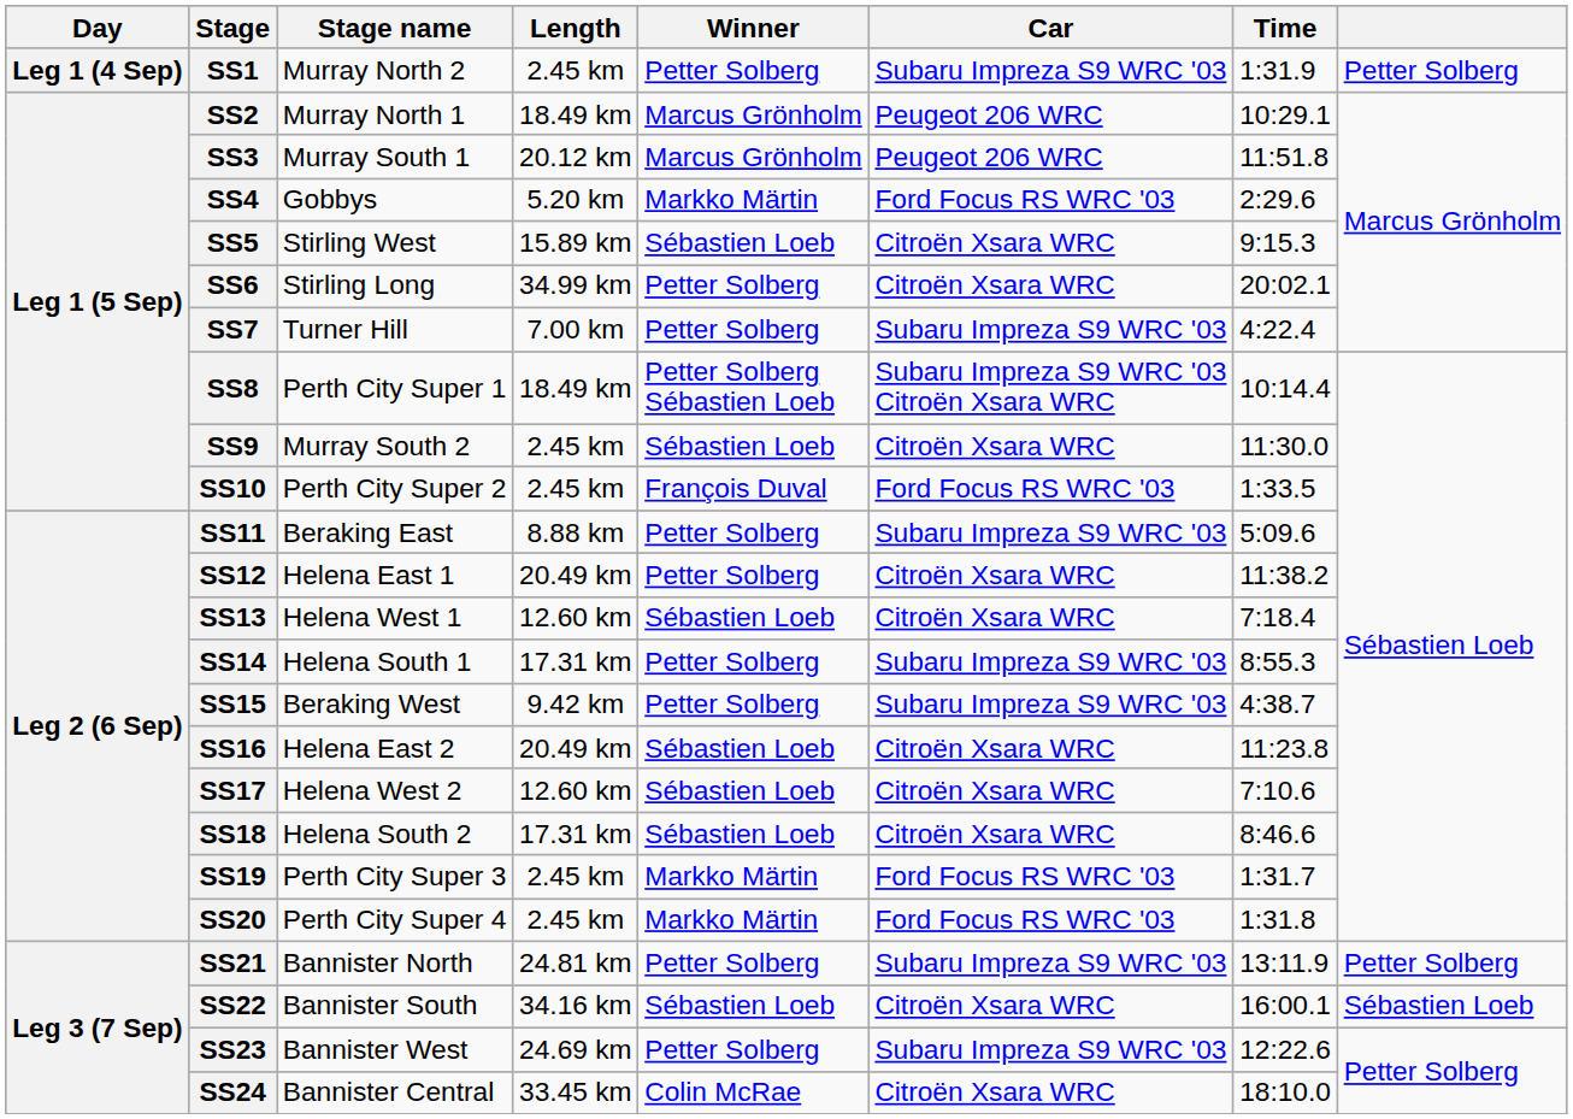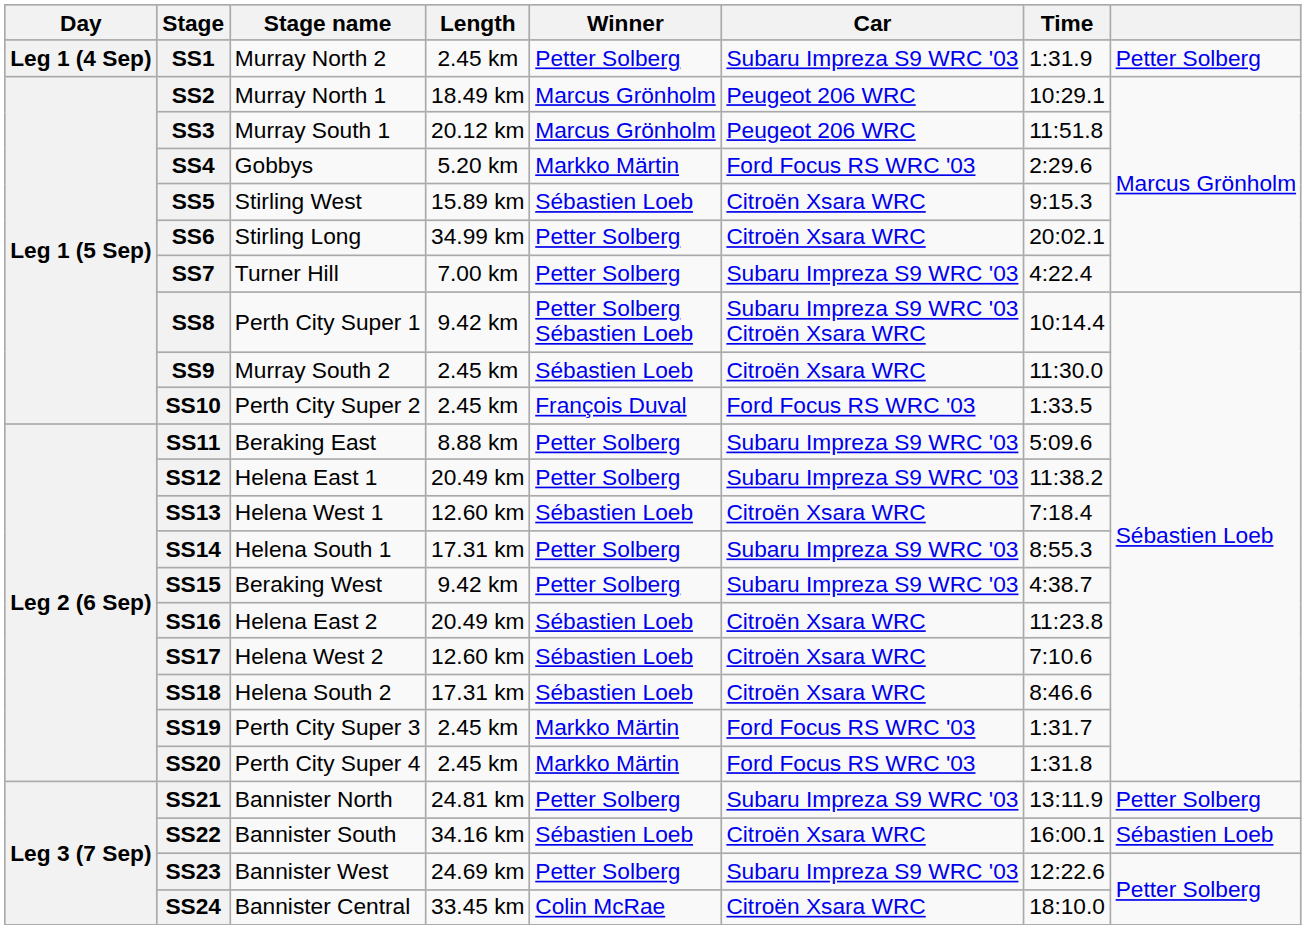SS8 | Length: 18.49 km -> 9.42 km
SS12 | Car: Citroën Xsara WRC -> Subaru Impreza S9 WRC '03
